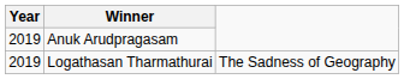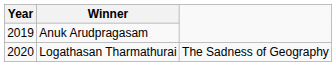Logathasan Tharmathurai | Year: 2019 -> 2020
